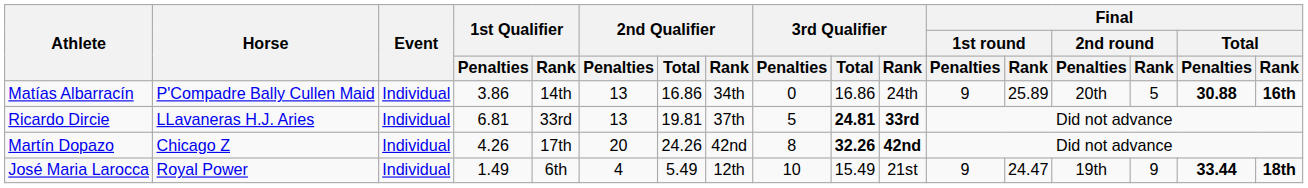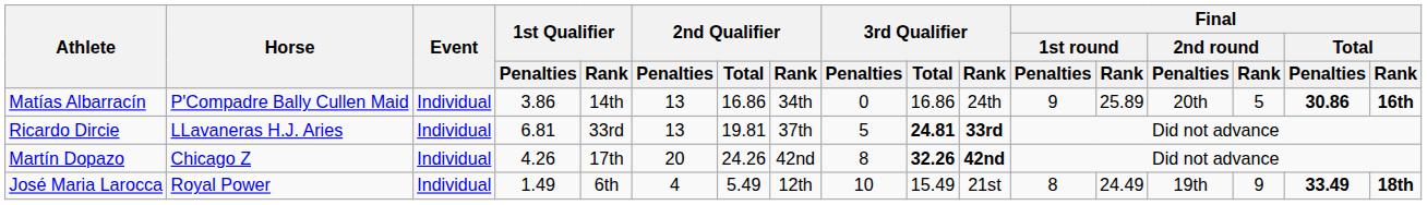Matías Albarracín | Final / Total / Penalties: 30.88 -> 30.86
José Maria Larocca | Final / 1st round / Penalties: 9 -> 8
José Maria Larocca | Final / 1st round / Rank: 24.47 -> 24.49
José Maria Larocca | Final / Total / Penalties: 33.44 -> 33.49
